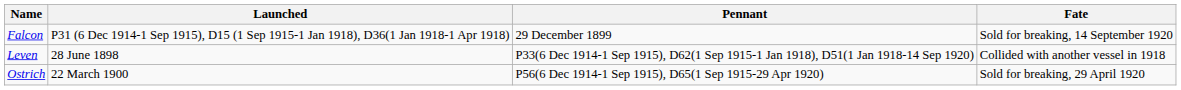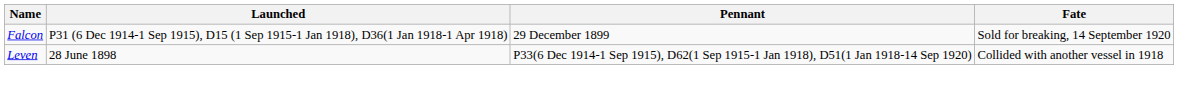- row: Ostrich | 22 March 1900 | P56(6 Dec 1914-1 Sep 1915), D65(1 Sep 1915-29 Apr 1920) | Sold for breaking, 29 April 1920
